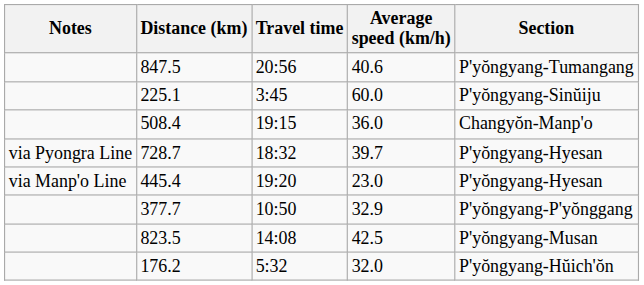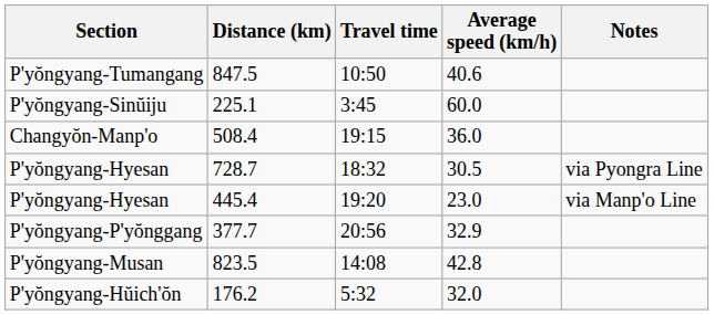columns swapped: Section <-> Notes
847.5 | Travel time: 20:56 -> 10:50
728.7 | Average speed (km/h): 39.7 -> 30.5
377.7 | Travel time: 10:50 -> 20:56
823.5 | Average speed (km/h): 42.5 -> 42.8
